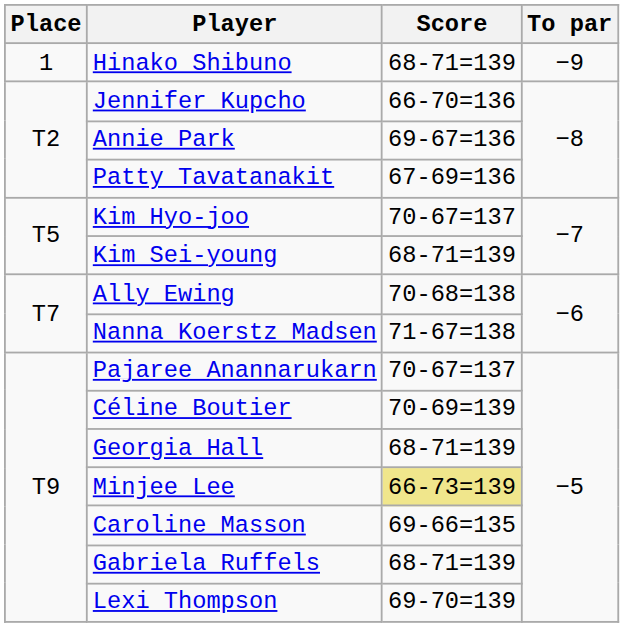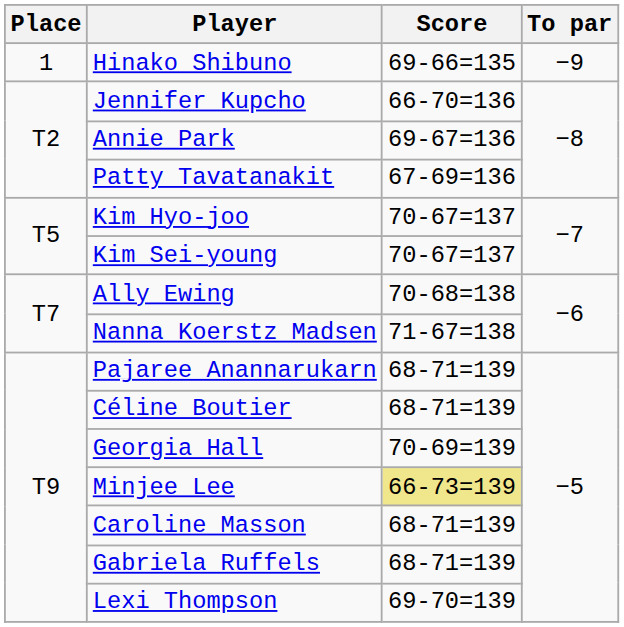Hinako Shibuno | Score: 68-71=139 -> 69-66=135
Kim Sei-young | Score: 68-71=139 -> 70-67=137
Pajaree Anannarukarn | Score: 70-67=137 -> 68-71=139
Céline Boutier | Score: 70-69=139 -> 68-71=139
Georgia Hall | Score: 68-71=139 -> 70-69=139
Caroline Masson | Score: 69-66=135 -> 68-71=139
